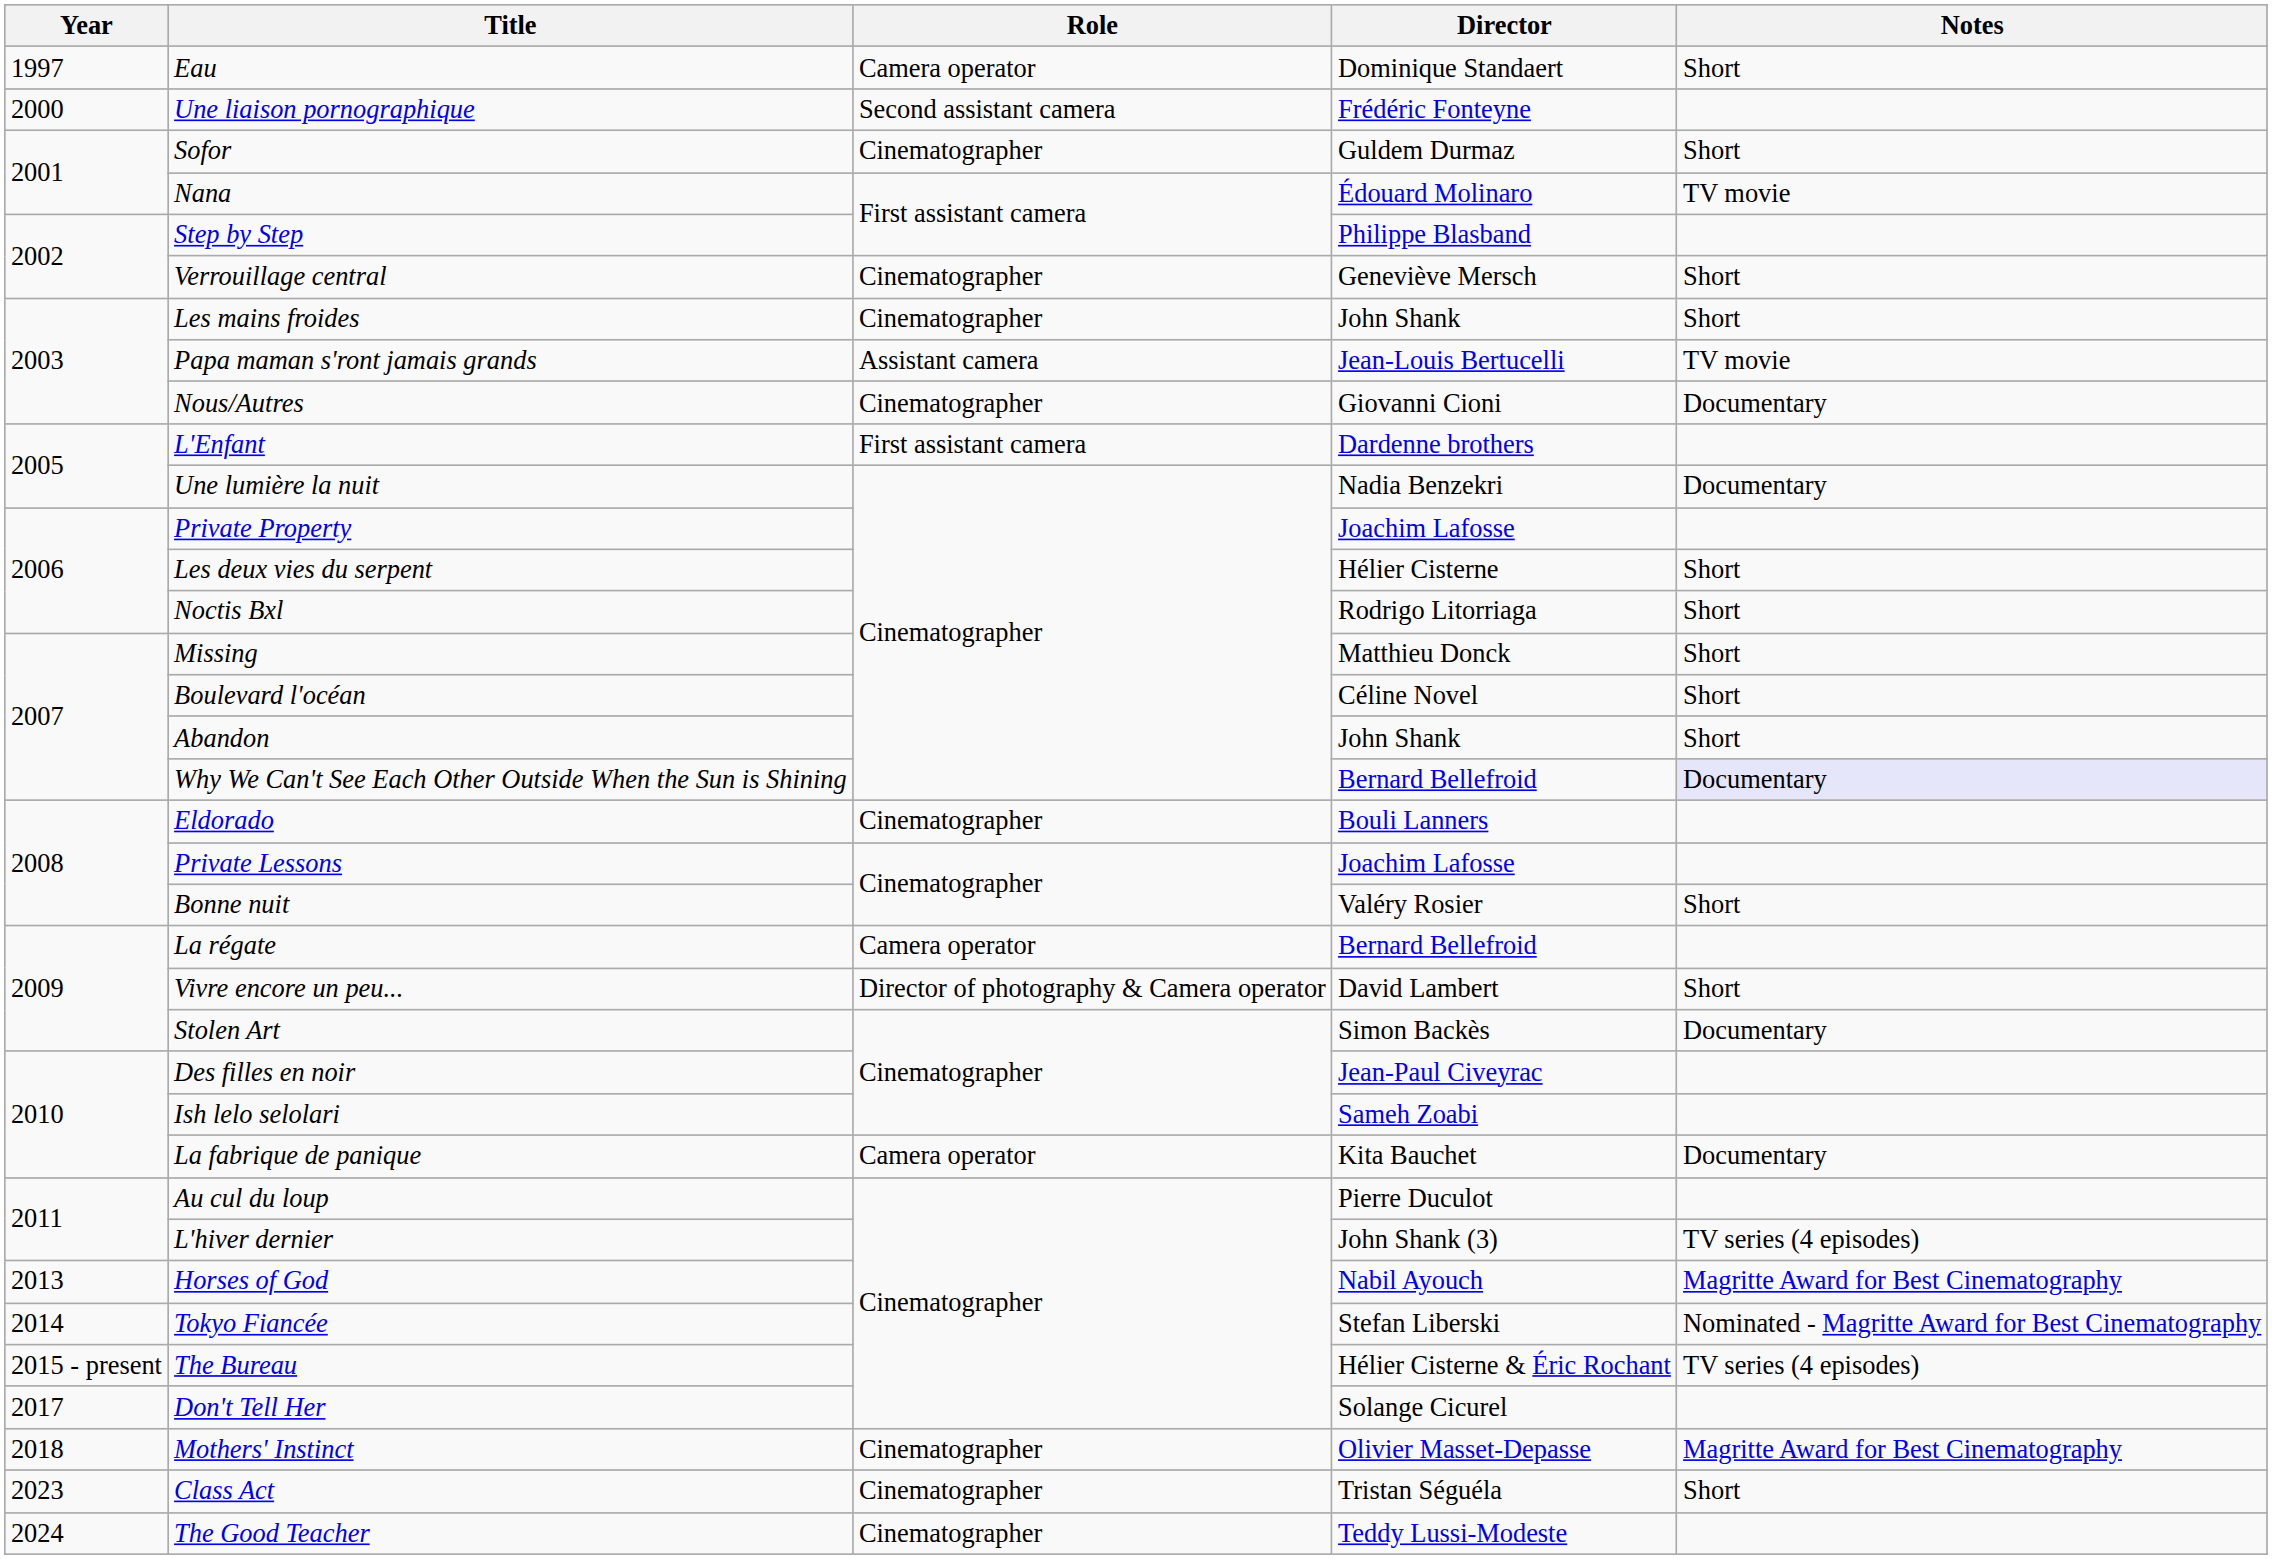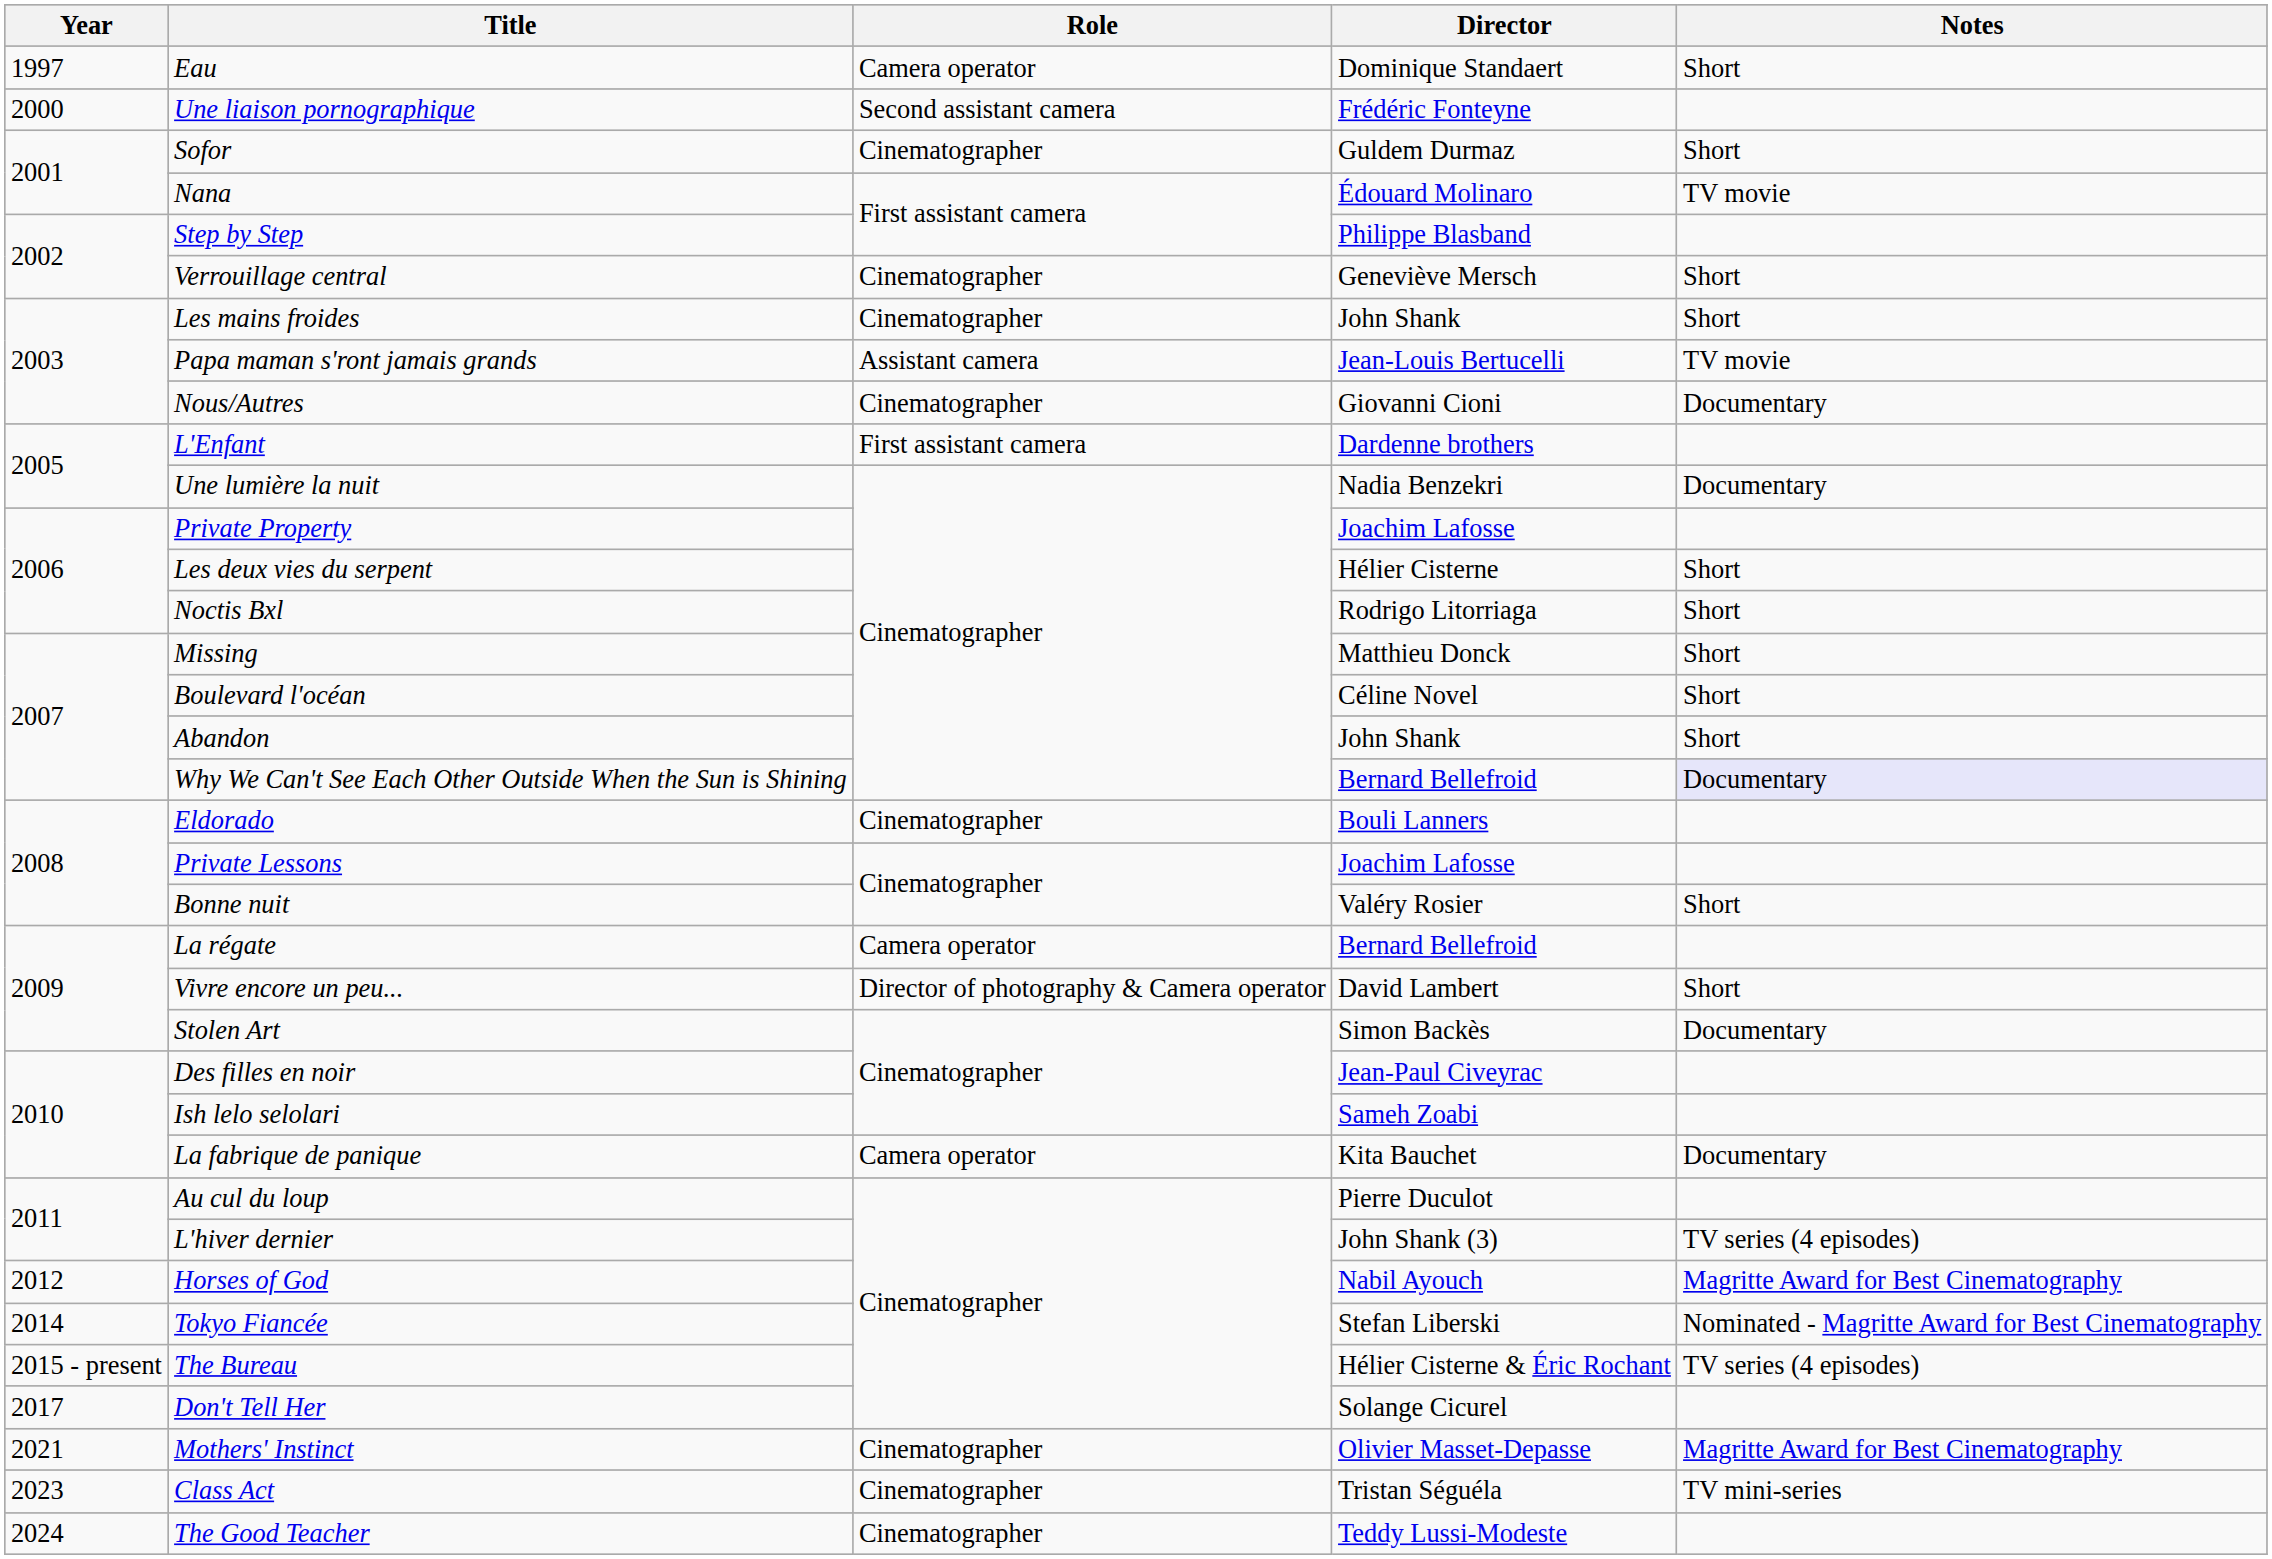Horses of God | Year: 2013 -> 2012
Mothers' Instinct | Year: 2018 -> 2021
Class Act | Notes: Short -> TV mini-series
